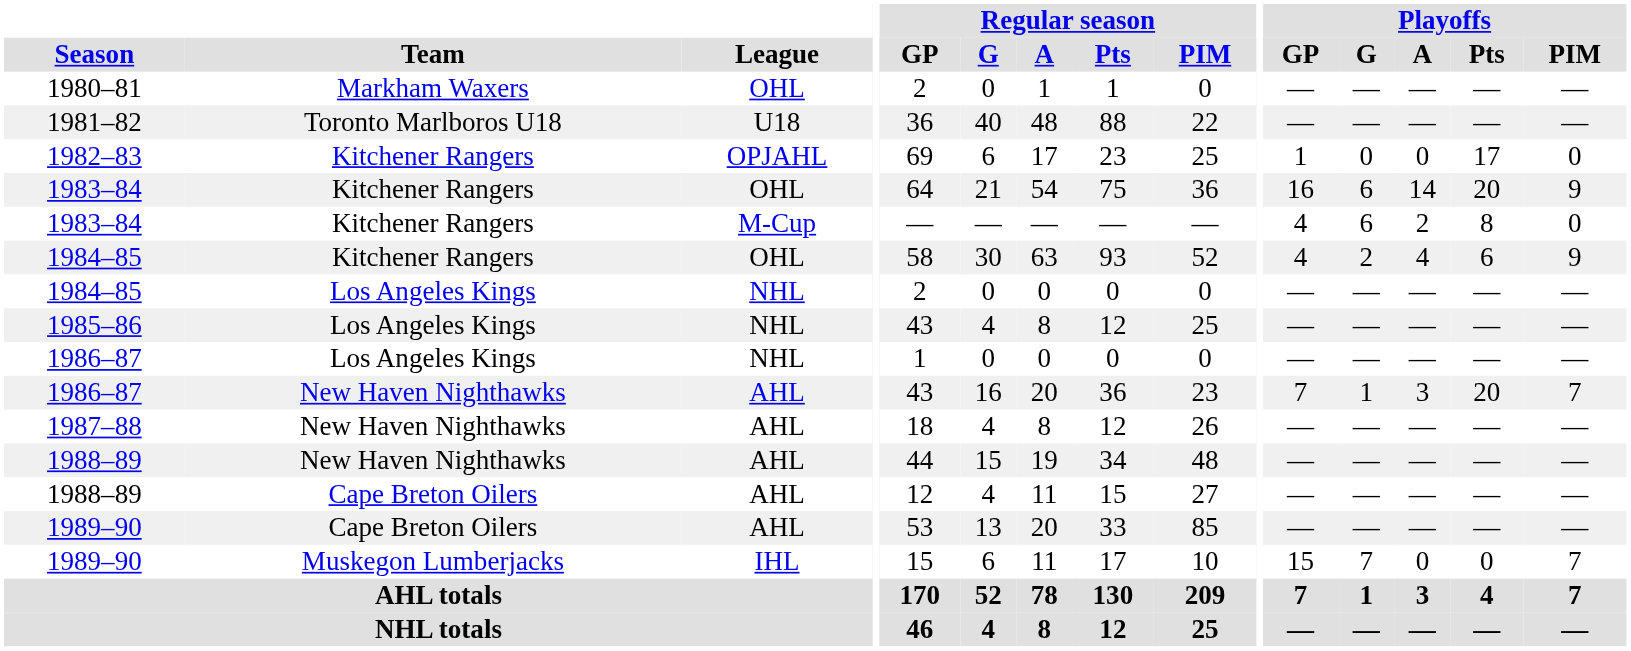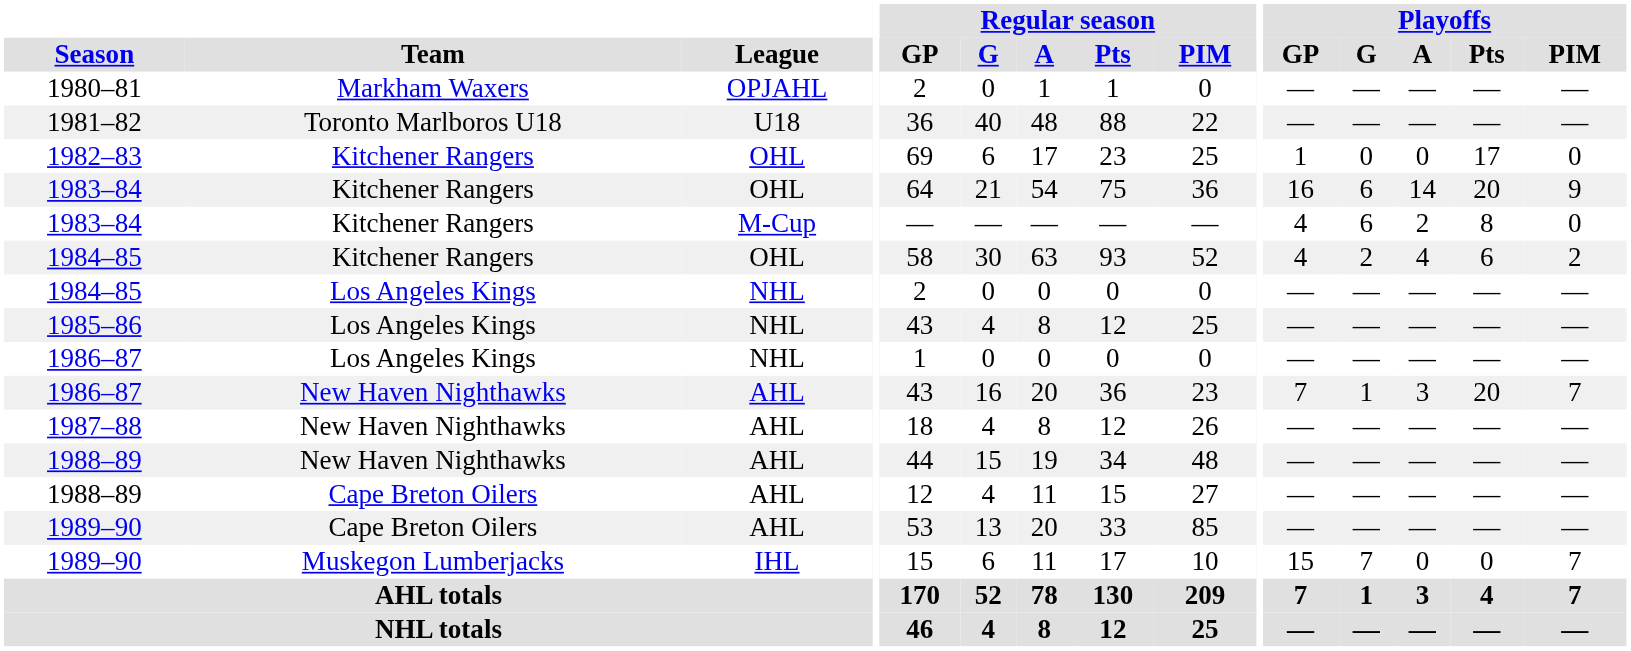1980–81 | League: OHL -> OPJAHL
1982–83 | League: OPJAHL -> OHL
1984–85 / Kitchener Rangers | Playoffs / PIM: 9 -> 2
